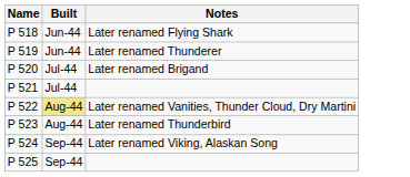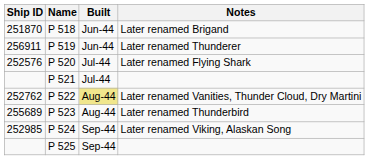+ column: Ship ID | 251870 | 256911 | 252576 | 252762 | 255689 | 252985
P 518 | Notes: Later renamed Flying Shark -> Later renamed Brigand
P 520 | Notes: Later renamed Brigand -> Later renamed Flying Shark
